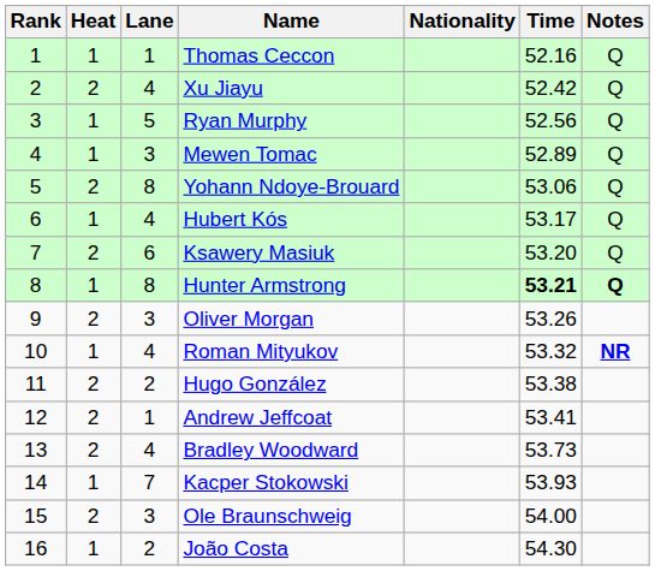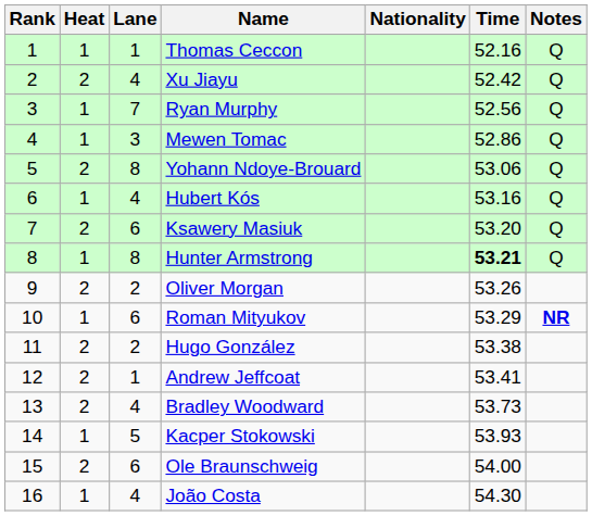Ryan Murphy | Lane: 5 -> 7
Mewen Tomac | Time: 52.89 -> 52.86
Hubert Kós | Time: 53.17 -> 53.16
Hunter Armstrong | Notes: bold -> normal
Oliver Morgan | Lane: 3 -> 2
Roman Mityukov | Lane: 4 -> 6
Roman Mityukov | Time: 53.32 -> 53.29
Kacper Stokowski | Lane: 7 -> 5
Ole Braunschweig | Lane: 3 -> 6
João Costa | Lane: 2 -> 4
